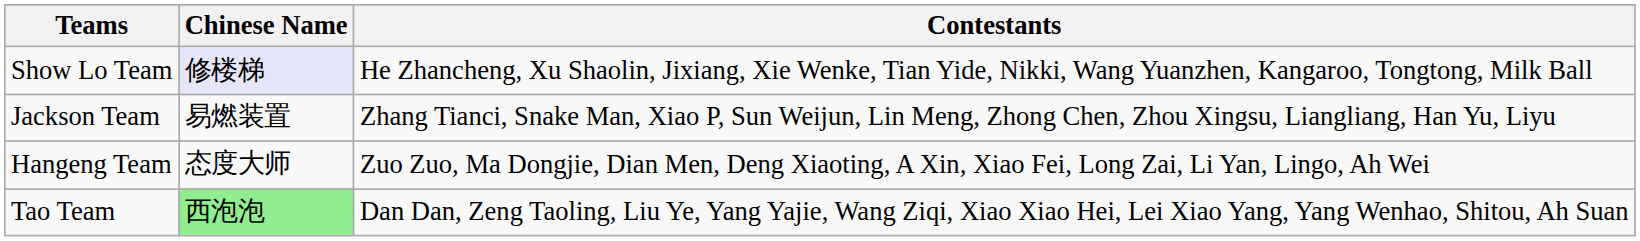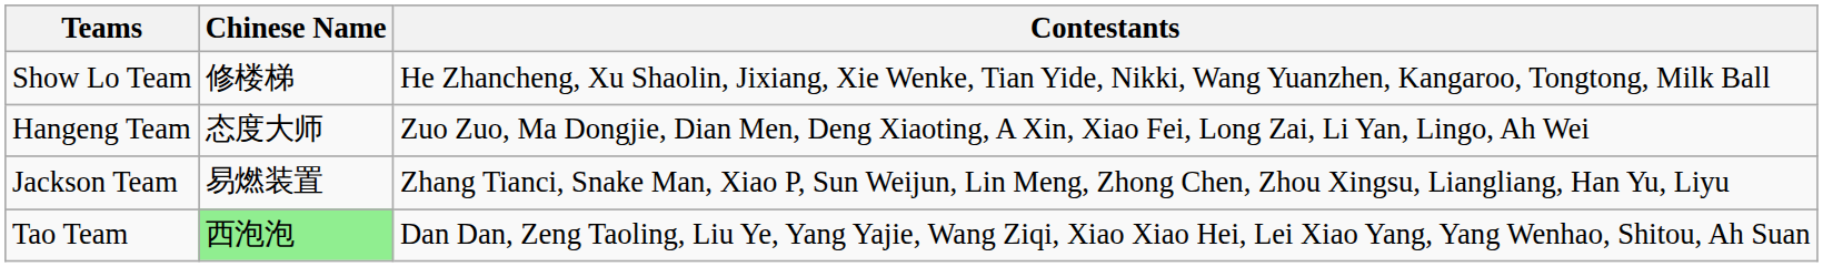Show Lo Team | Chinese Name: lavender background -> no background
rows swapped: Jackson Team <-> Hangeng Team
